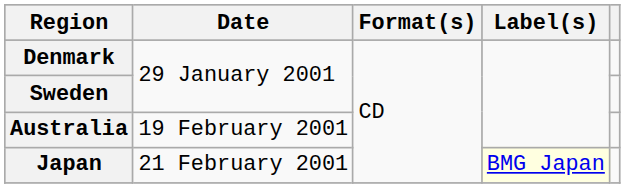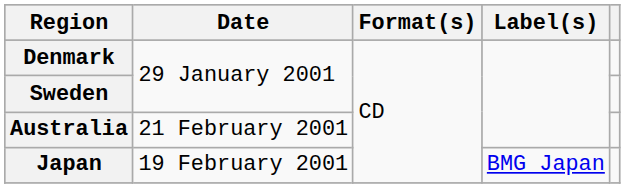Australia | Date: 19 February 2001 -> 21 February 2001
Japan | Date: 21 February 2001 -> 19 February 2001
Japan | Label(s): lightyellow background -> no background
